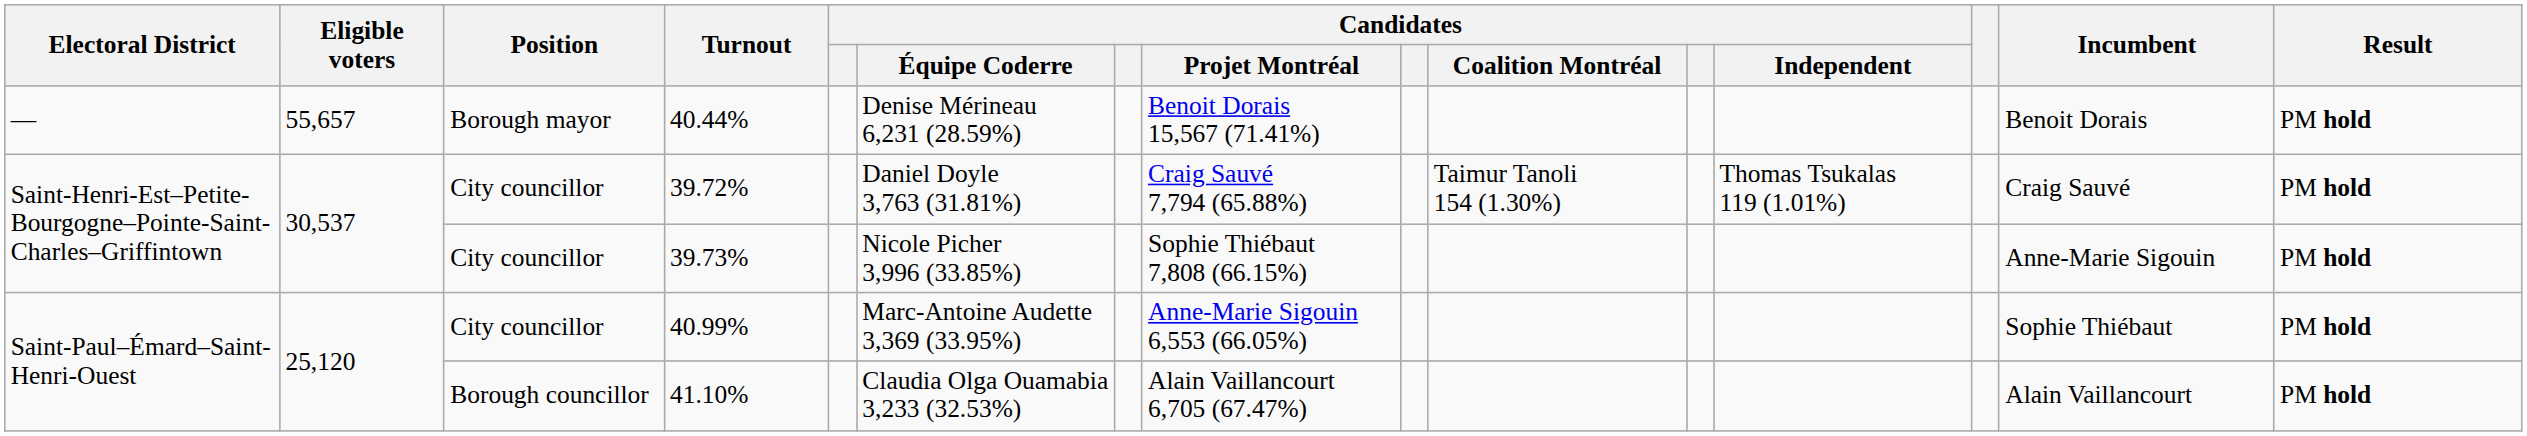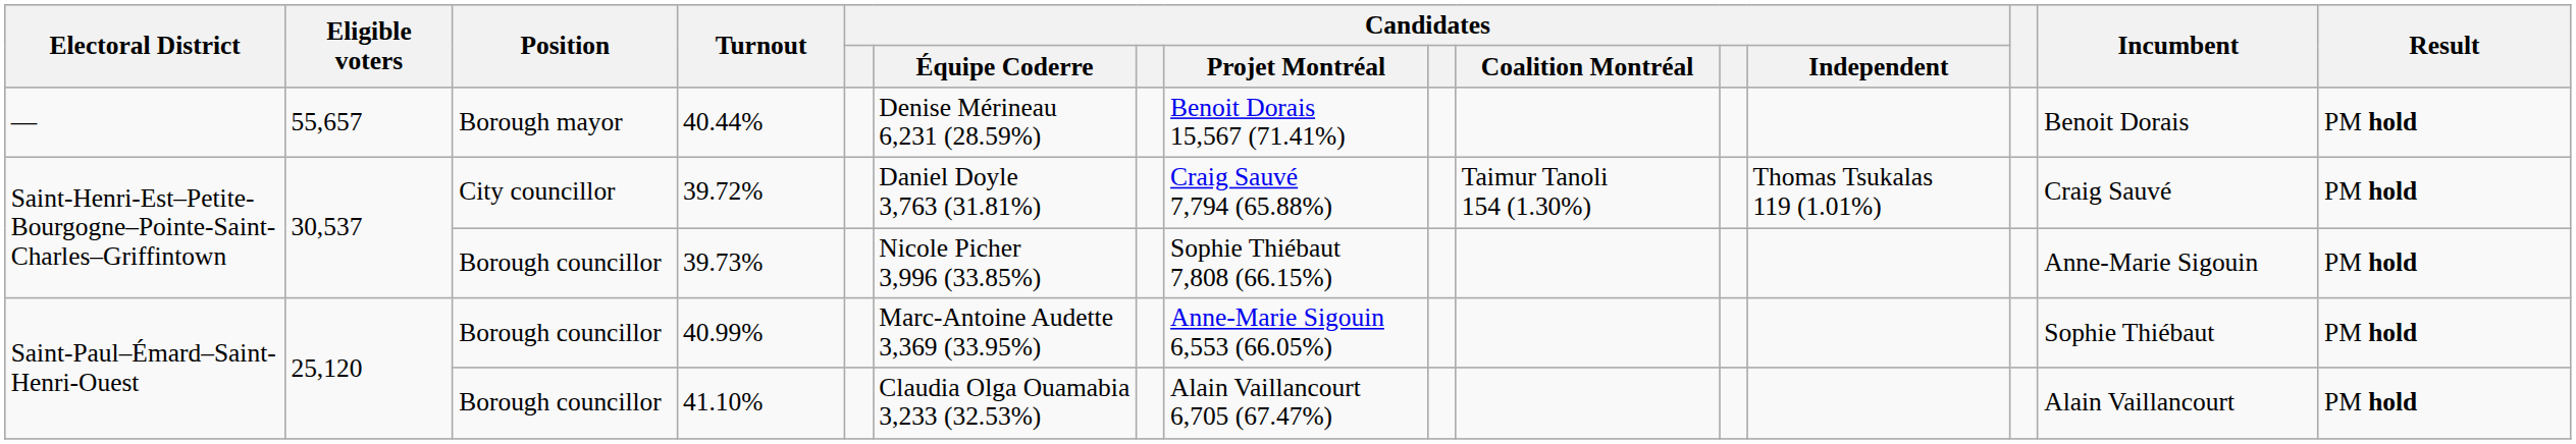39.73% | Position: City councillor -> Borough councillor
40.99% | Position: City councillor -> Borough councillor
